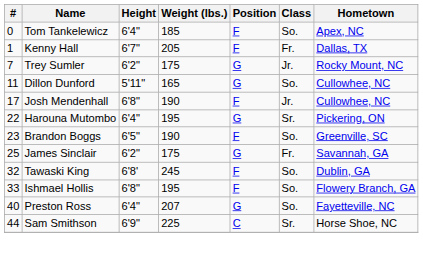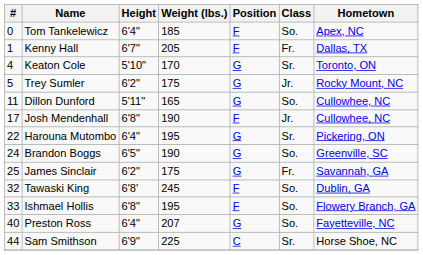+ row: 4 | Keaton Cole | 5'10" | 170 | G | Sr. | Toronto, ON
Trey Sumler | #: 7 -> 5
Brandon Boggs | #: 23 -> 24
Brandon Boggs | Position: F -> G
